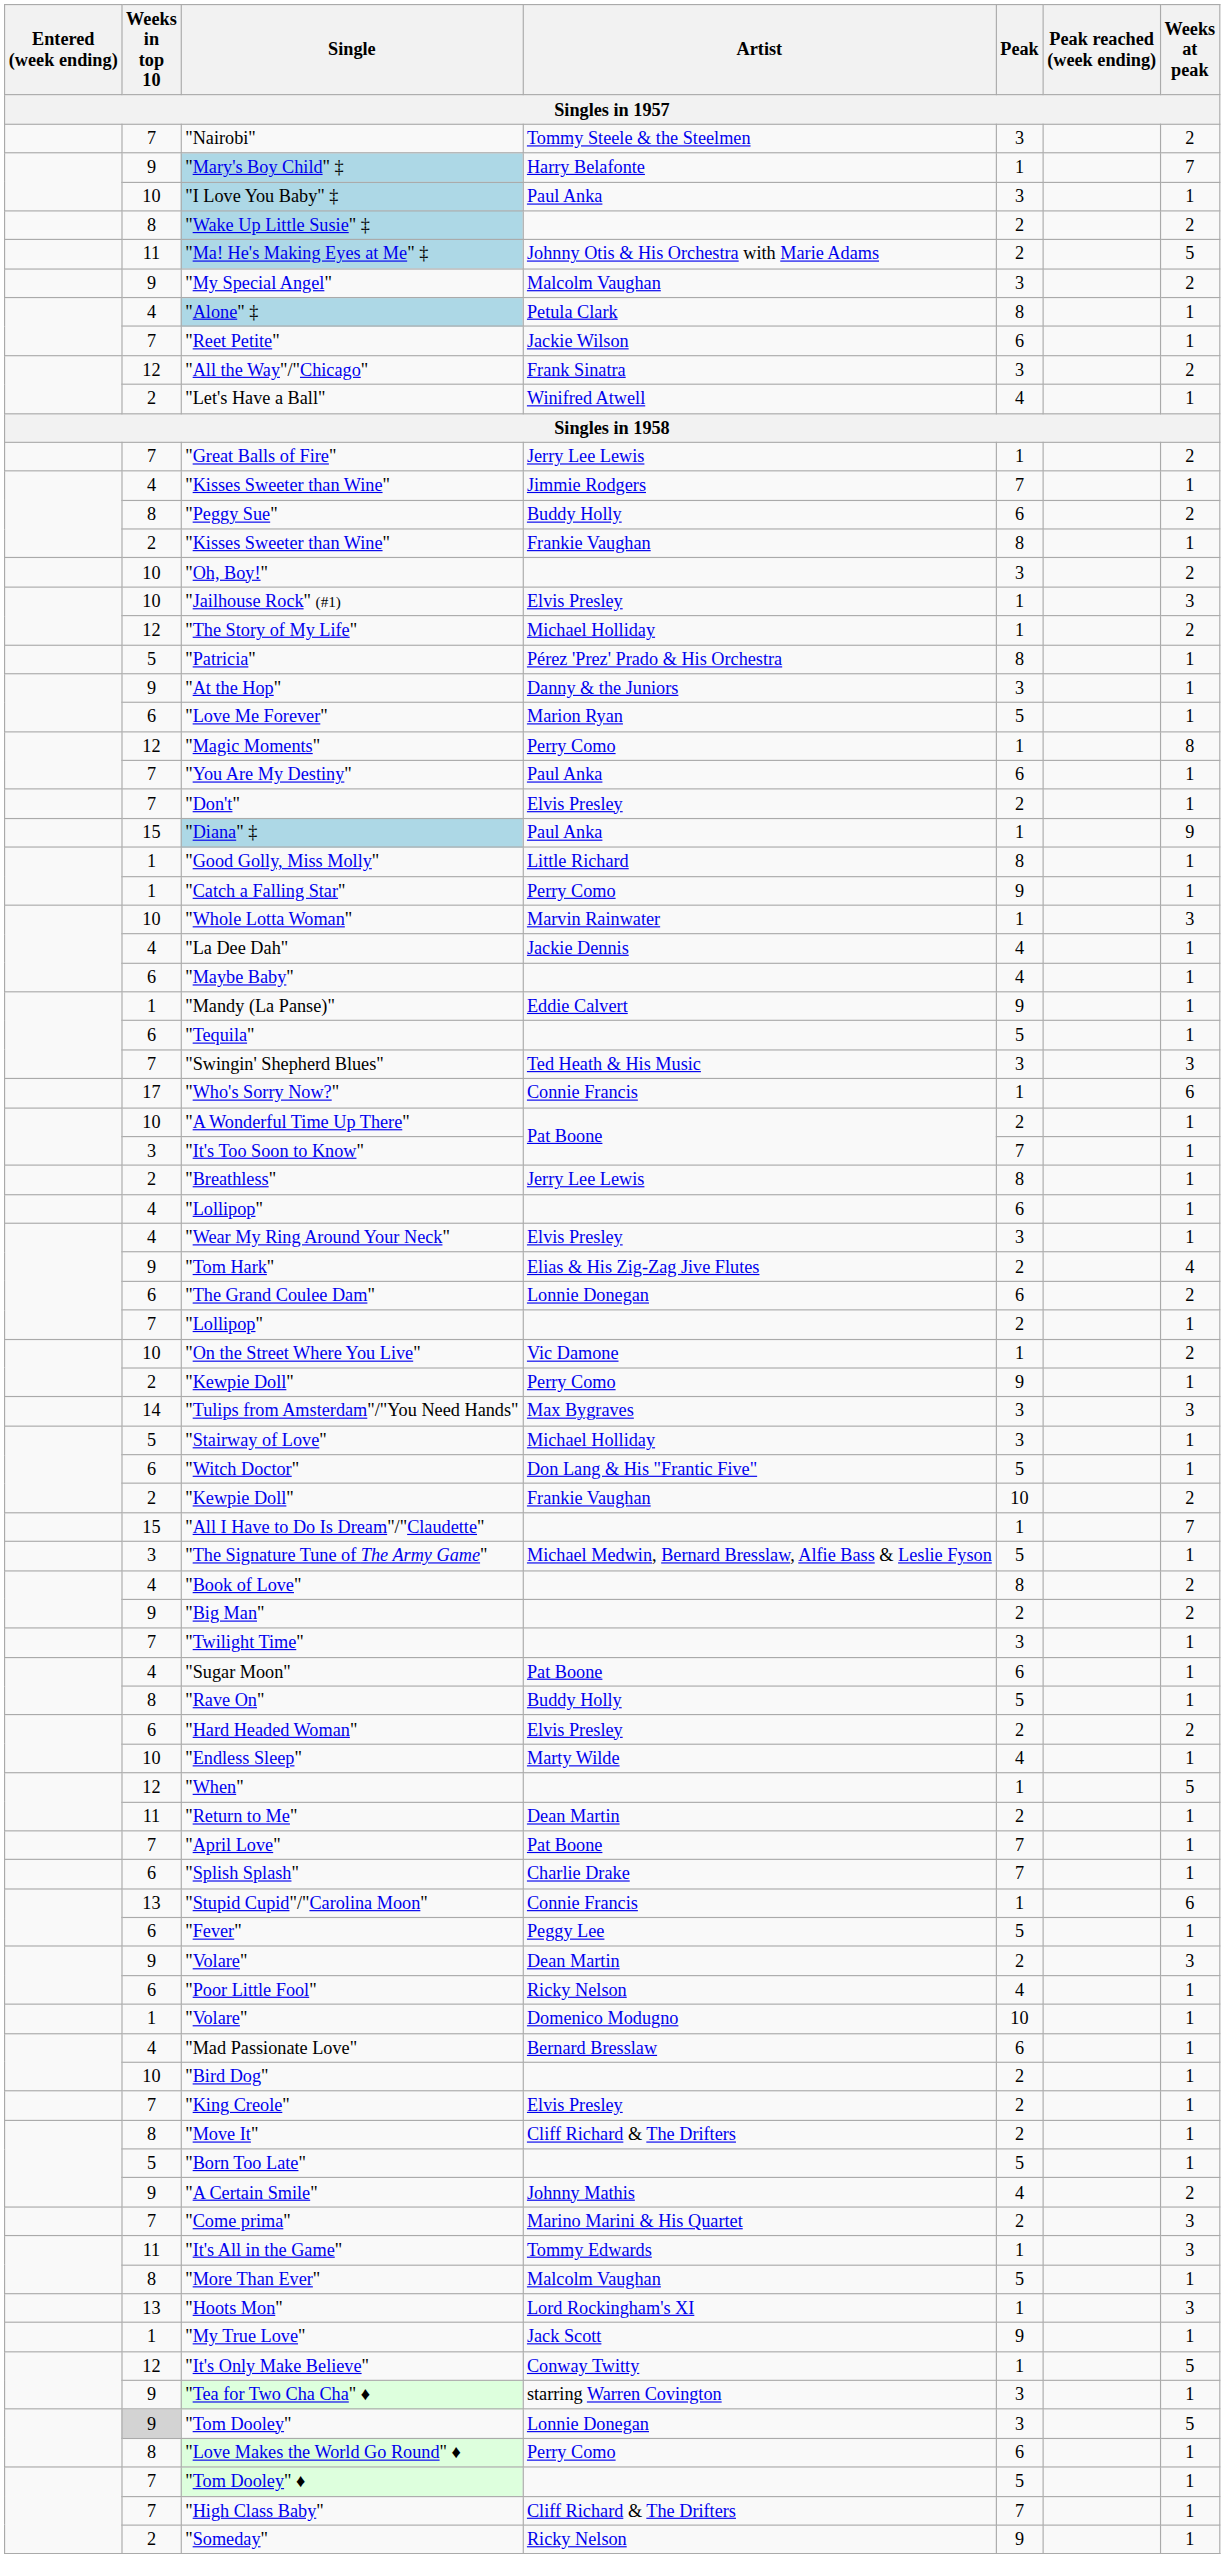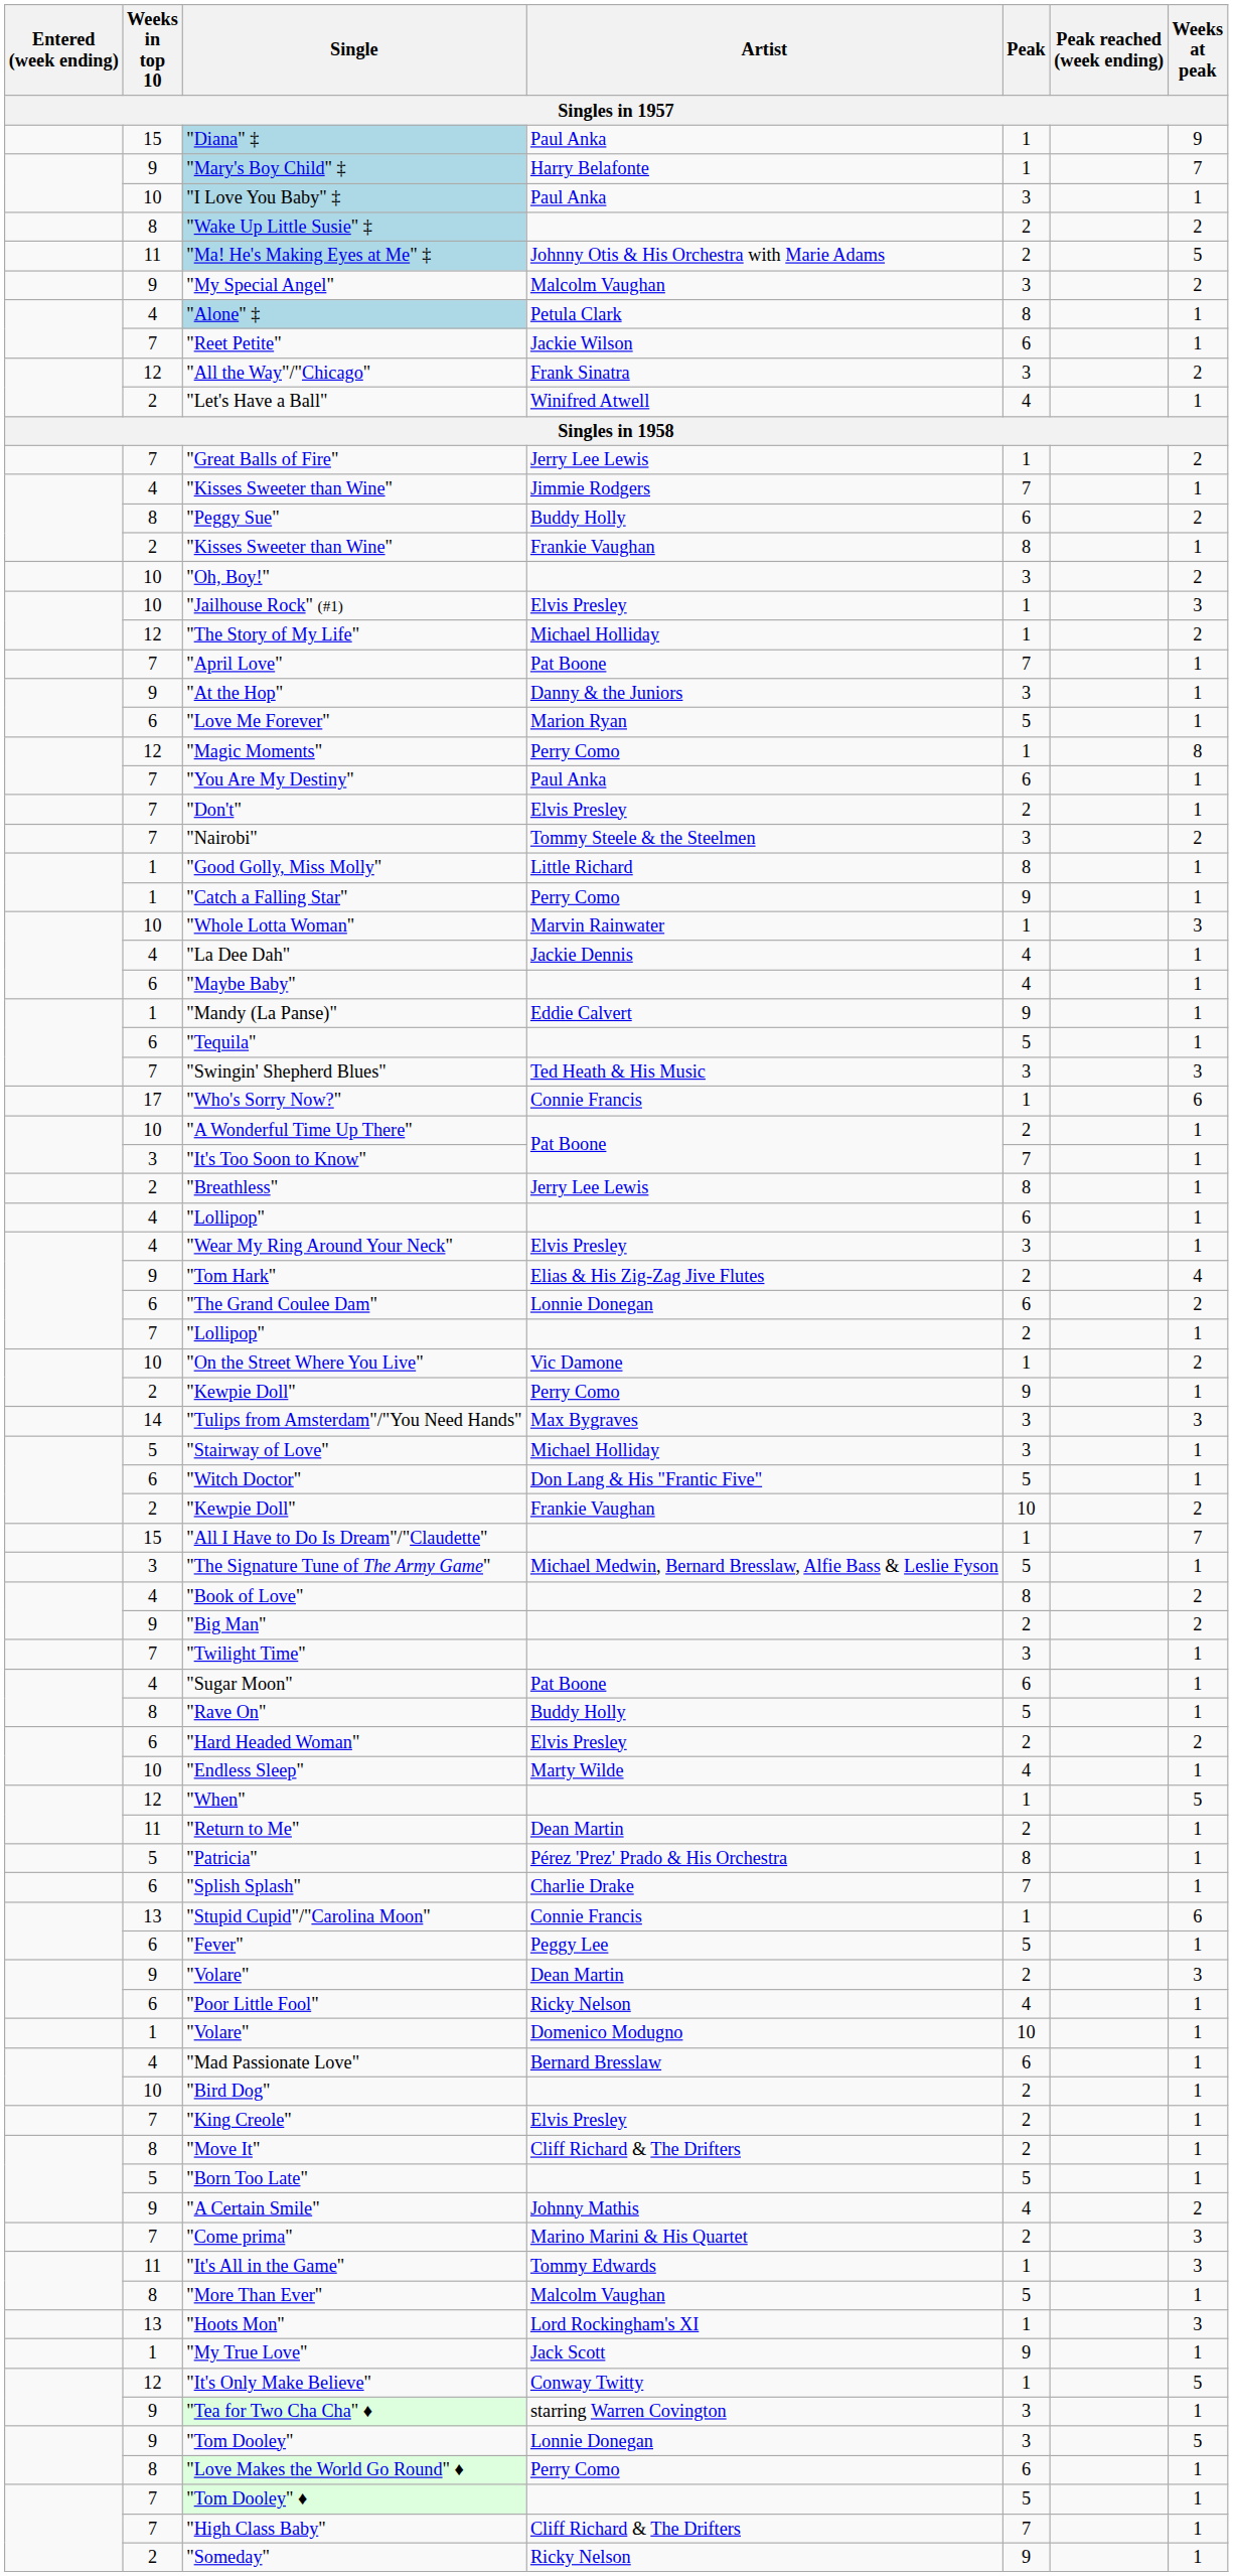rows swapped: "Diana" ‡ <-> "Nairobi"
rows swapped: "April Love" <-> "Patricia"
"Tom Dooley" | Weeks in top 10: lightgrey background -> no background
